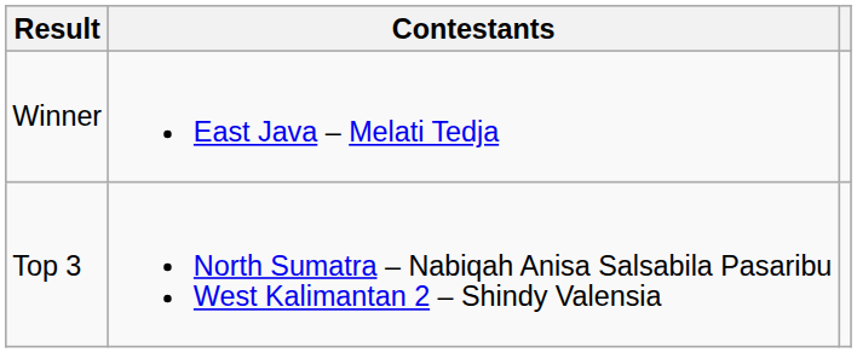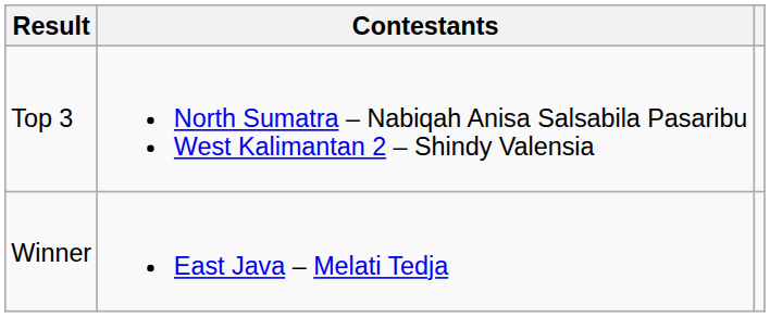rows swapped: Winner <-> Top 3
